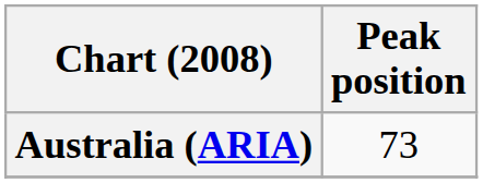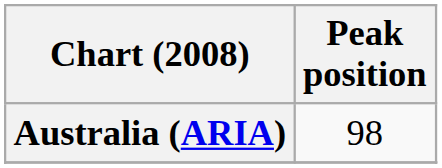Australia (ARIA) | Peak position: 73 -> 98
